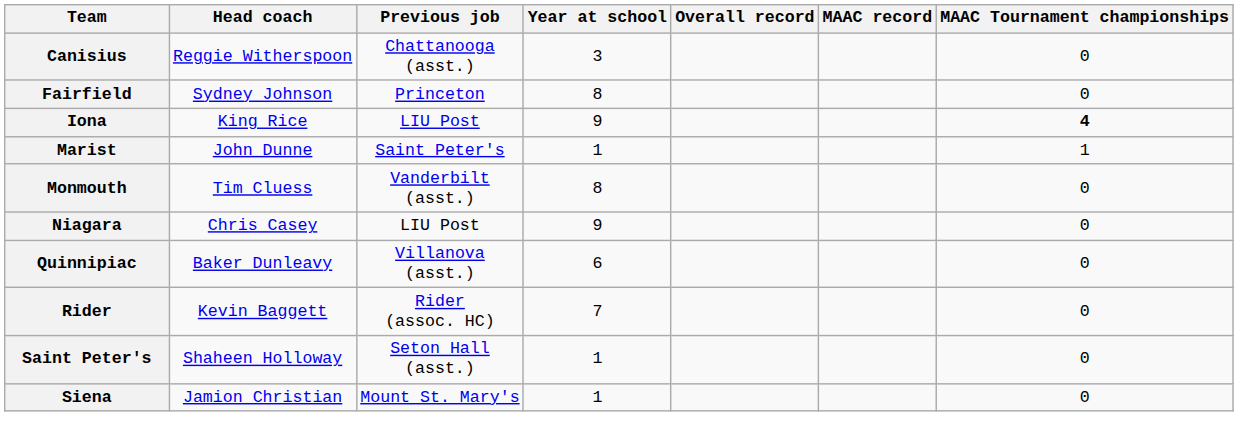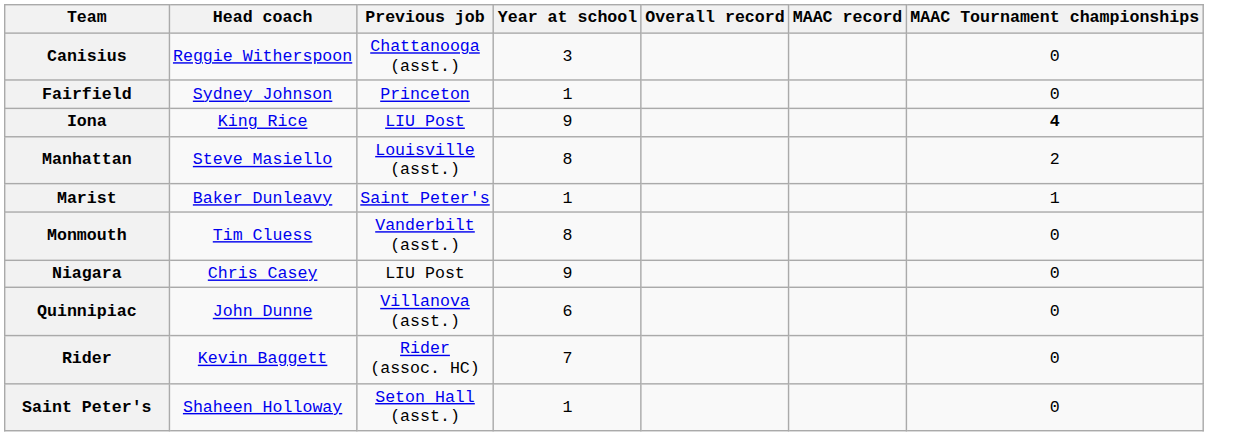Fairfield | Year at school: 8 -> 1
+ row: Manhattan | Steve Masiello | Louisville (asst.) | 8 | 2
Marist | Head coach: John Dunne -> Baker Dunleavy
Quinnipiac | Head coach: Baker Dunleavy -> John Dunne
- row: Siena | Jamion Christian | Mount St. Mary's | 1 | 0
